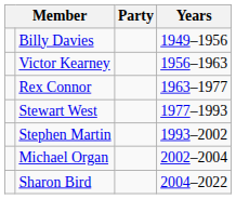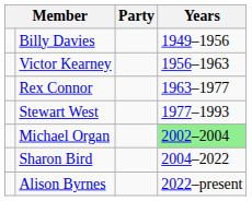- row: Stephen Martin | 1993–2002
Michael Organ | Years: no background -> lightgreen background
+ row: Alison Byrnes | 2022–present
